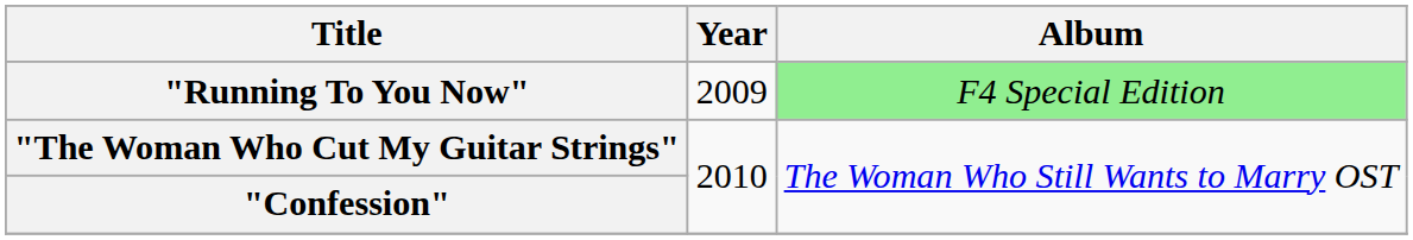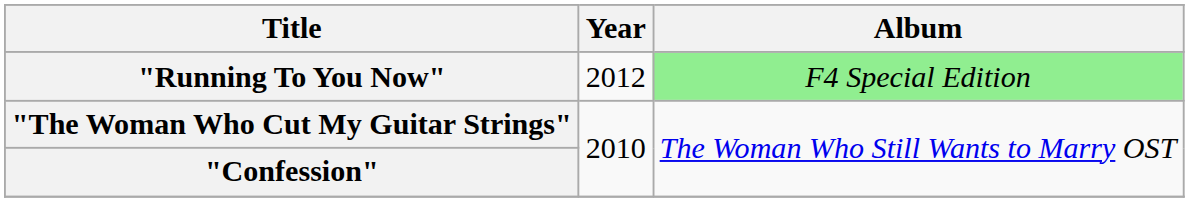"Running To You Now" | Year: 2009 -> 2012
